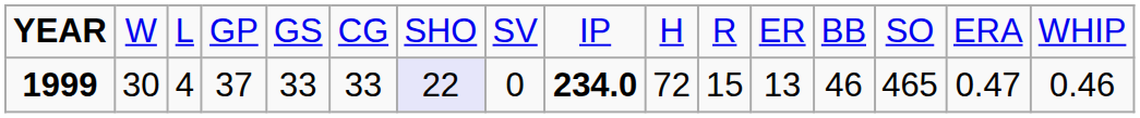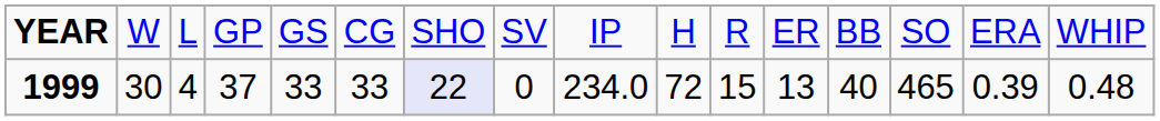1999 | column 9: bold -> normal
1999 | column 13: 46 -> 40
1999 | column 15: 0.47 -> 0.39
1999 | column 16: 0.46 -> 0.48
